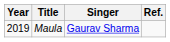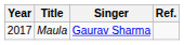Maula | Year: 2019 -> 2017
